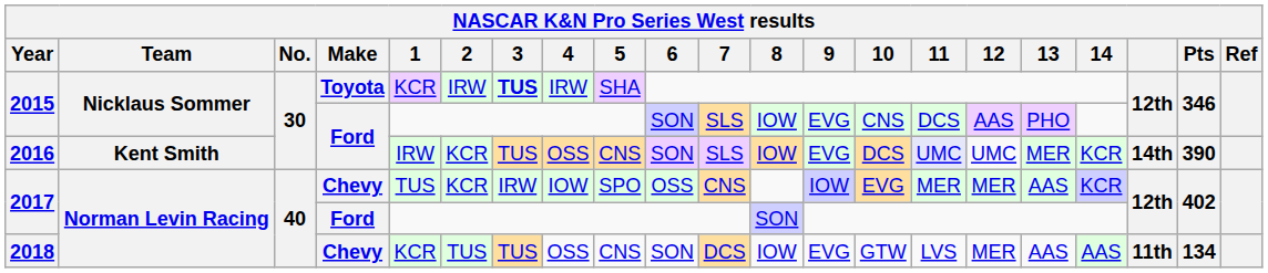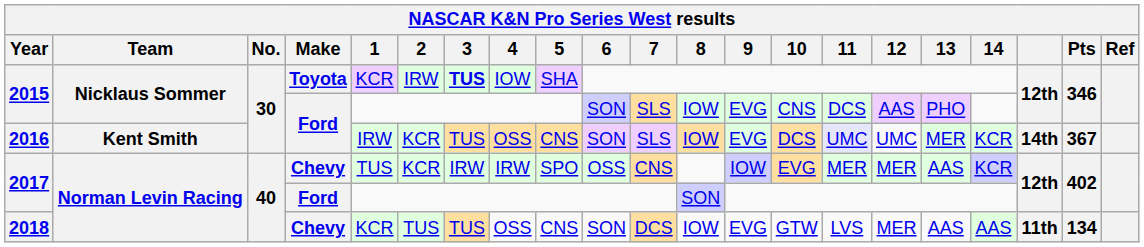2015 / Toyota | 4: IRW -> IOW
2016 | Pts: 390 -> 367
2017 / Chevy | 4: IOW -> IRW
